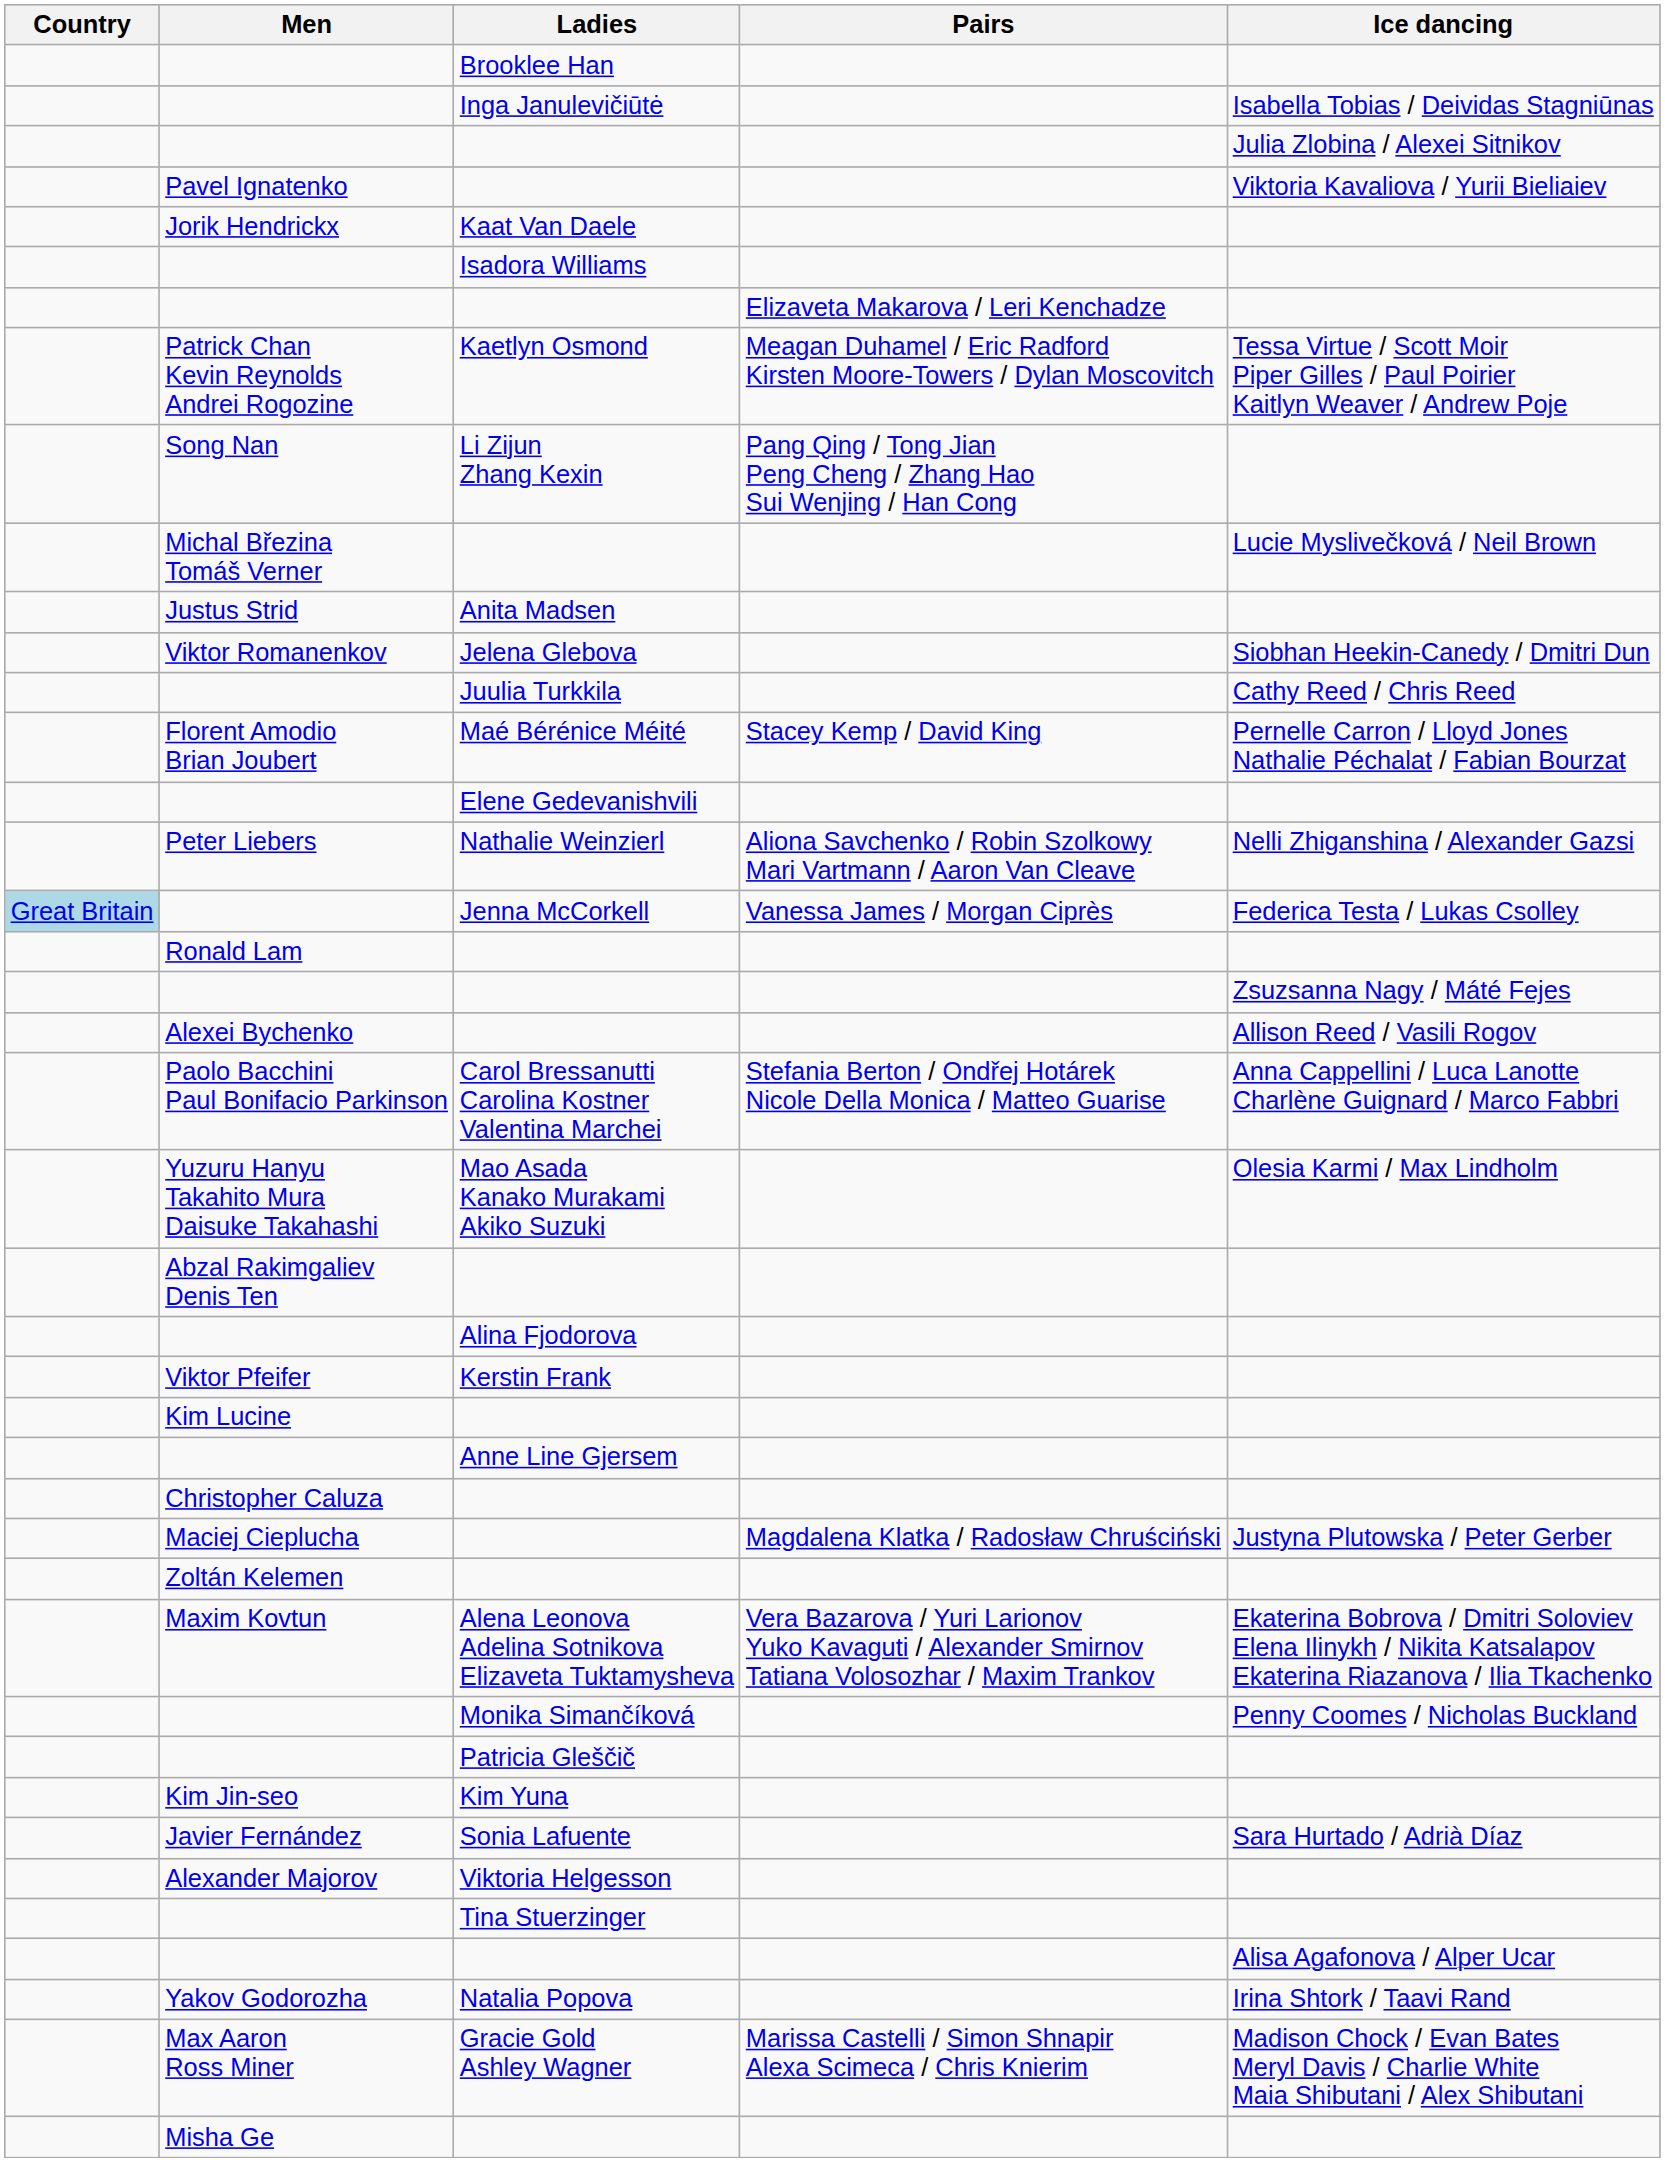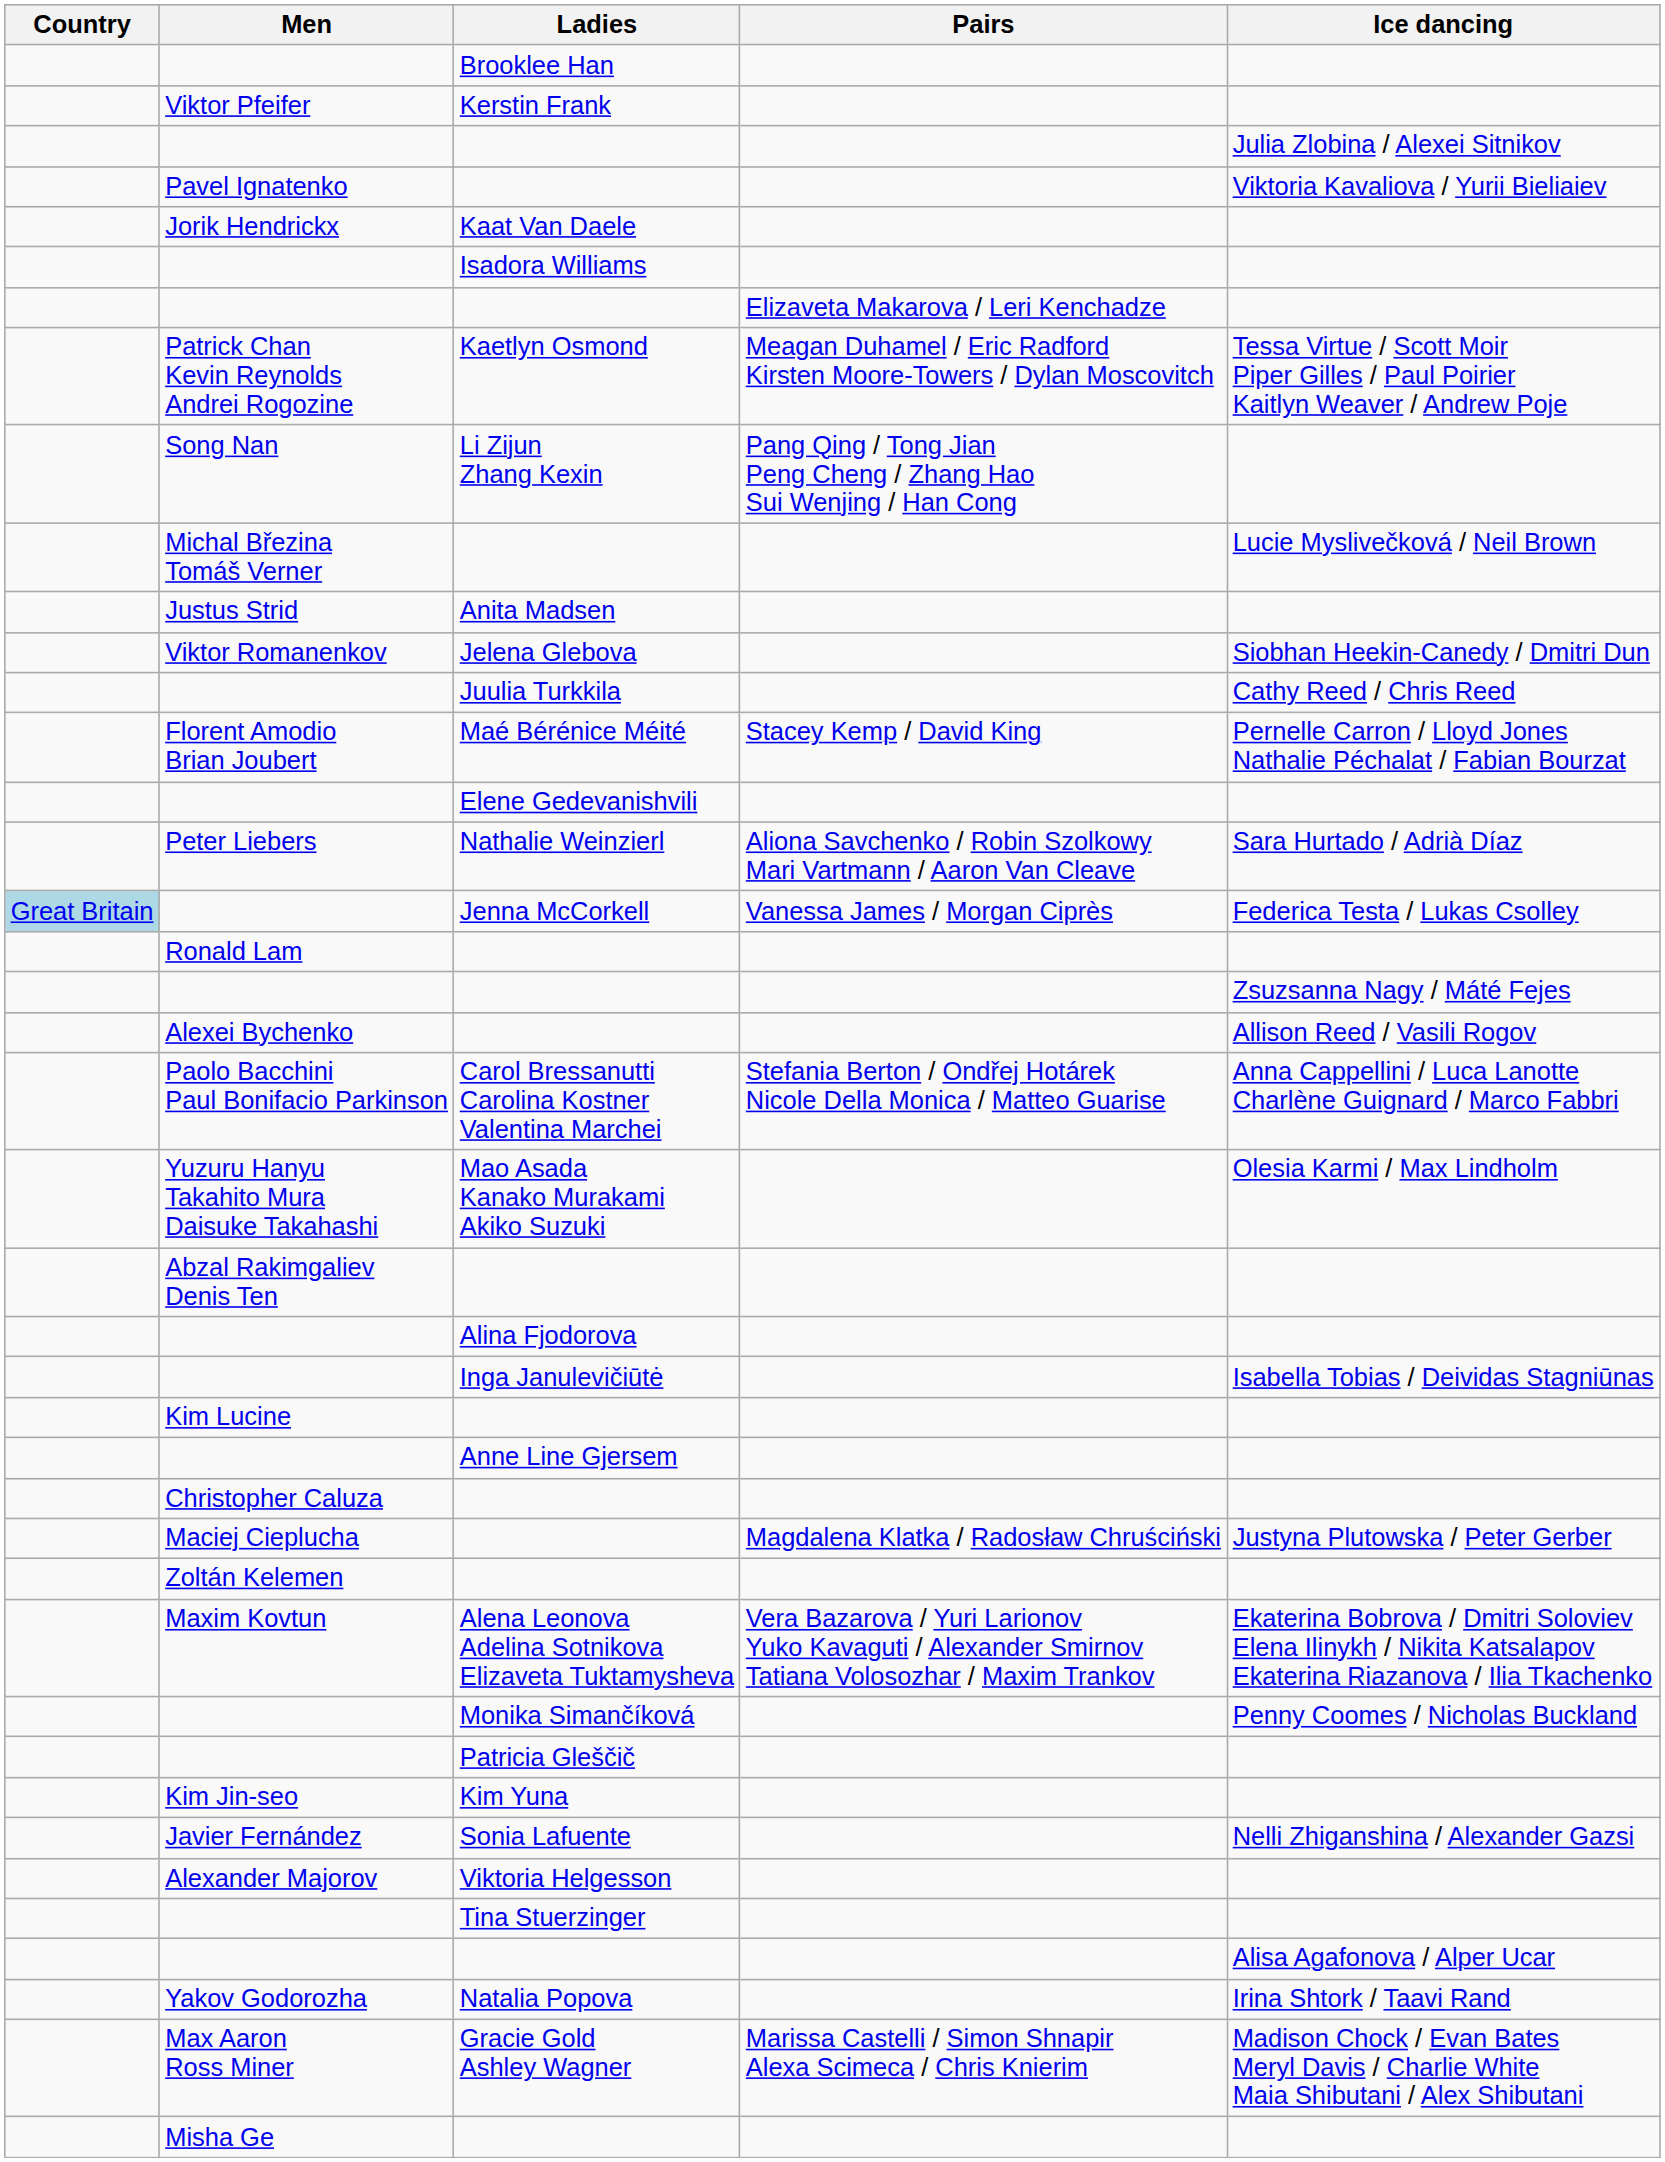rows swapped: Kerstin Frank <-> Inga Janulevičiūtė
Nathalie Weinzierl | Ice dancing: Nelli Zhiganshina / Alexander Gazsi -> Sara Hurtado / Adrià Díaz
Sonia Lafuente | Ice dancing: Sara Hurtado / Adrià Díaz -> Nelli Zhiganshina / Alexander Gazsi
